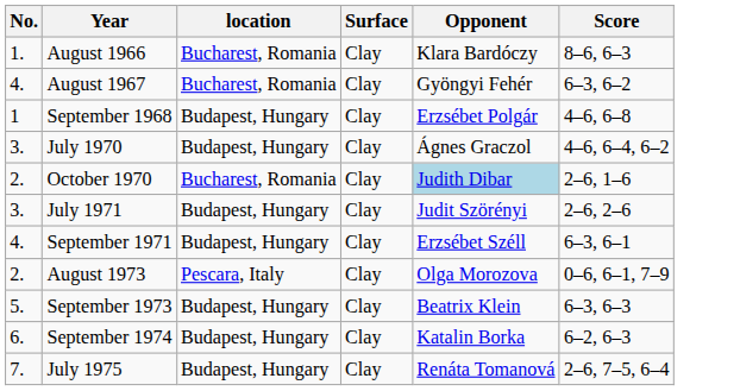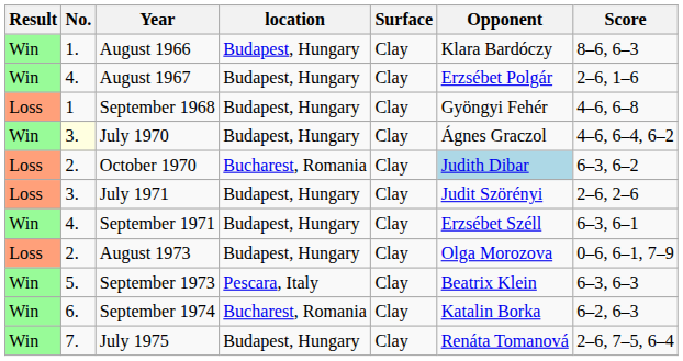+ column: Result | Win | Win | Loss | Win | Loss | Loss | Win | Loss | Win | Win | Win
August 1966 | location: Bucharest, Romania -> Budapest, Hungary
August 1967 | location: Bucharest, Romania -> Budapest, Hungary
August 1967 | Opponent: Gyöngyi Fehér -> Erzsébet Polgár
August 1967 | Score: 6–3, 6–2 -> 2–6, 1–6
September 1968 | Opponent: Erzsébet Polgár -> Gyöngyi Fehér
July 1970 | No.: no background -> lightyellow background
October 1970 | Score: 2–6, 1–6 -> 6–3, 6–2
August 1973 | location: Pescara, Italy -> Budapest, Hungary
September 1973 | location: Budapest, Hungary -> Pescara, Italy
September 1974 | location: Budapest, Hungary -> Bucharest, Romania
